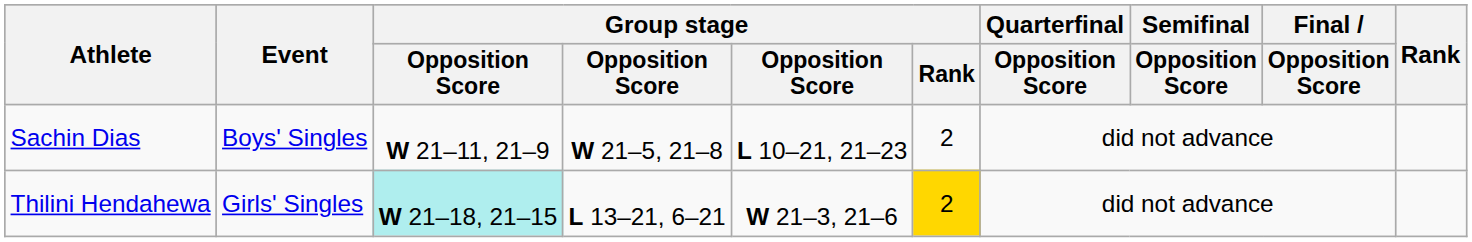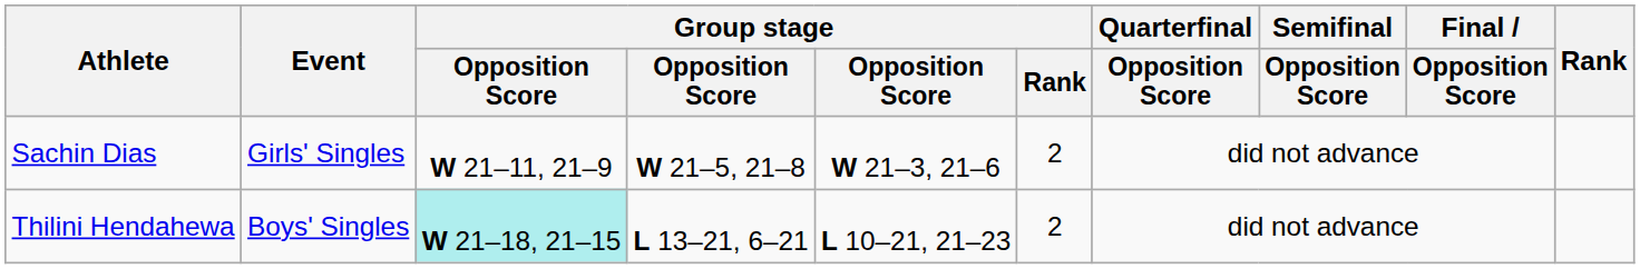Sachin Dias | Event: Boys' Singles -> Girls' Singles
Sachin Dias | column 5: L 10–21, 21–23 -> W 21–3, 21–6
Thilini Hendahewa | Event: Girls' Singles -> Boys' Singles
Thilini Hendahewa | column 5: W 21–3, 21–6 -> L 10–21, 21–23
Thilini Hendahewa | Group stage / Rank: gold background -> no background
